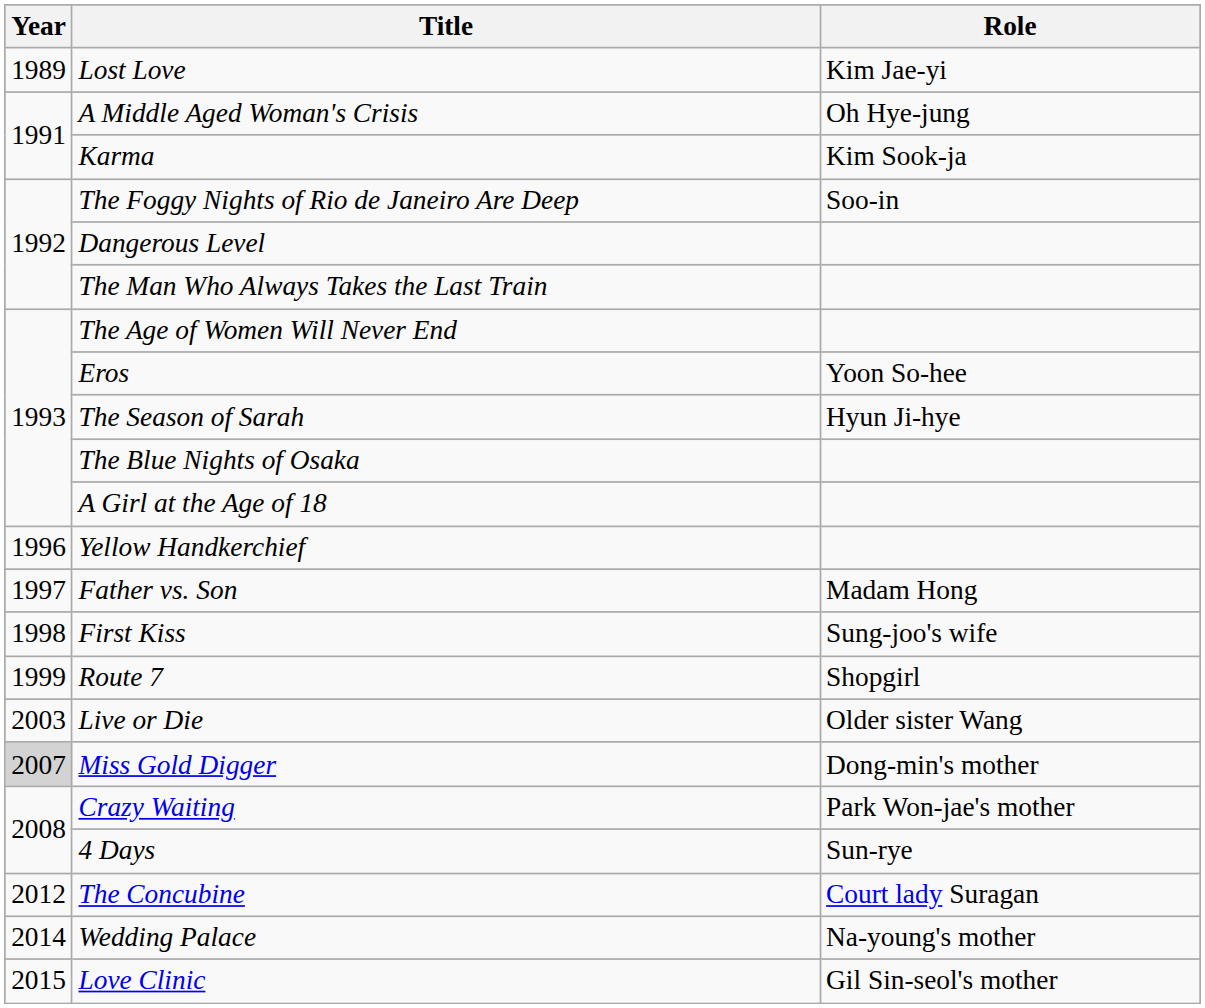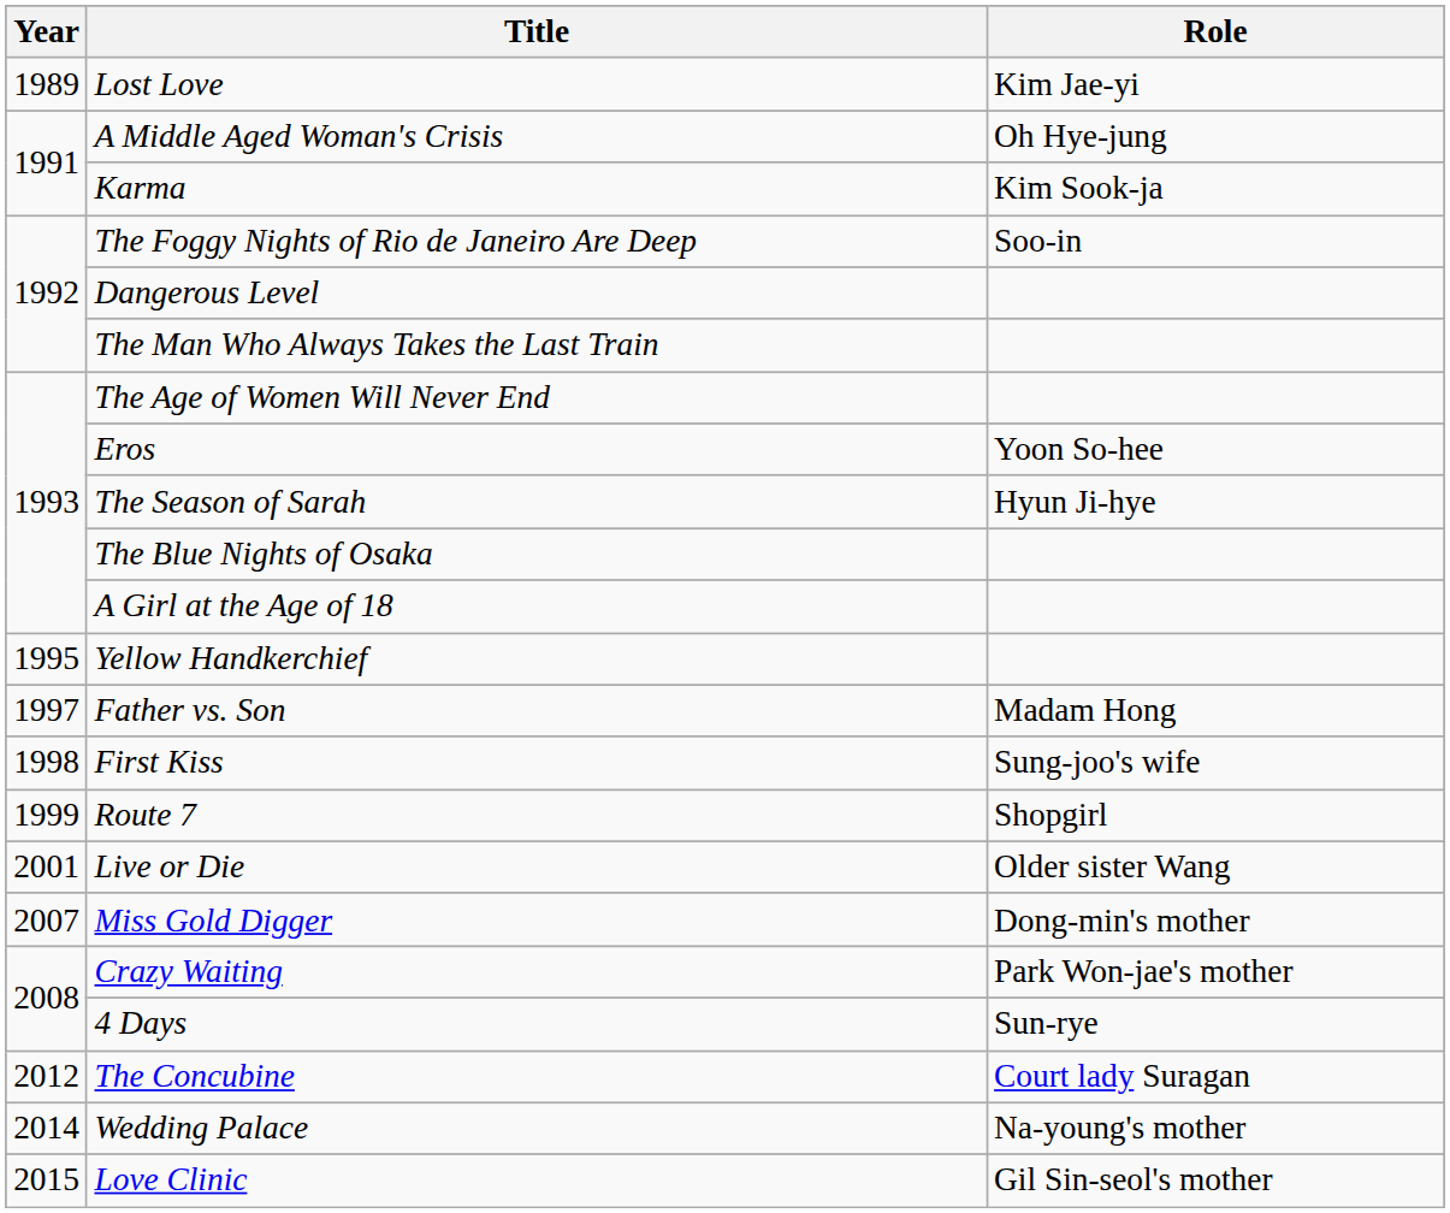Yellow Handkerchief | Year: 1996 -> 1995
Live or Die | Year: 2003 -> 2001
Miss Gold Digger | Year: lightgrey background -> no background
